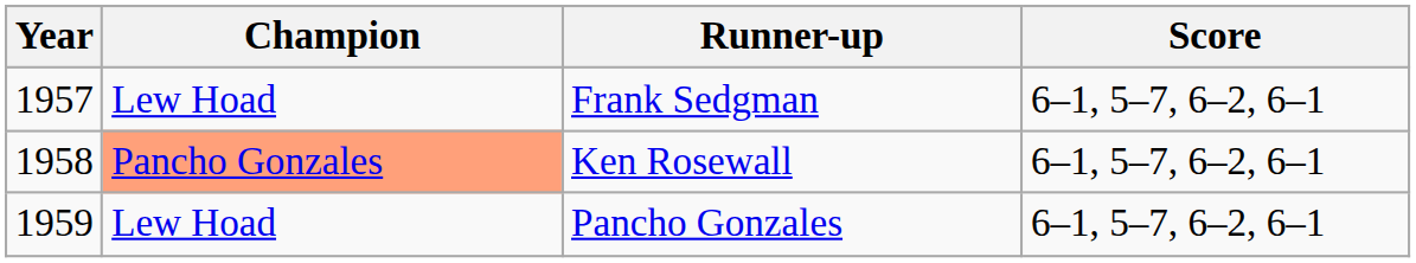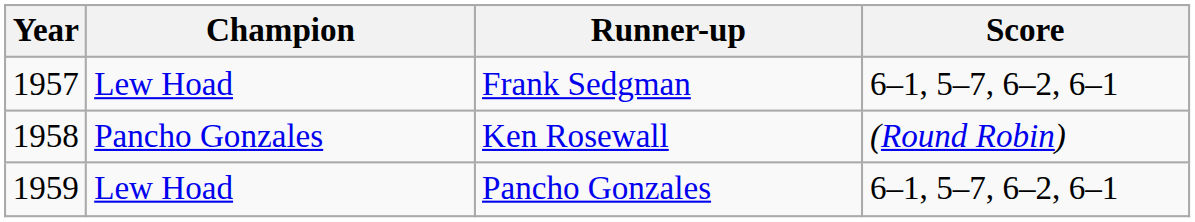Ken Rosewall | Champion: lightsalmon background -> no background
Ken Rosewall | Score: 6–1, 5–7, 6–2, 6–1 -> (Round Robin)
